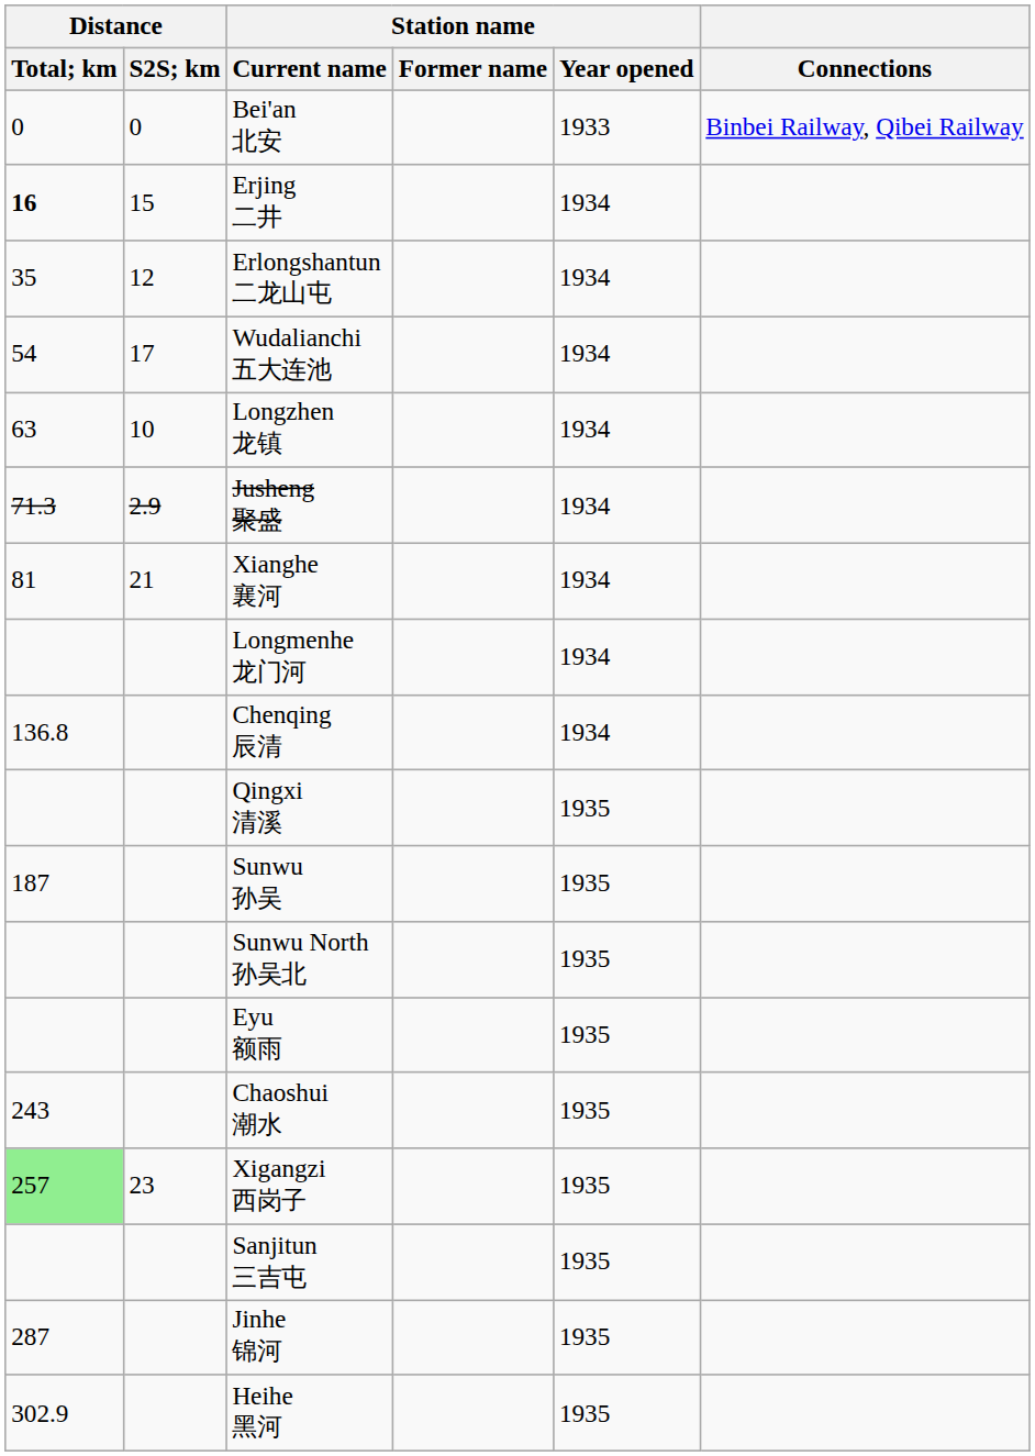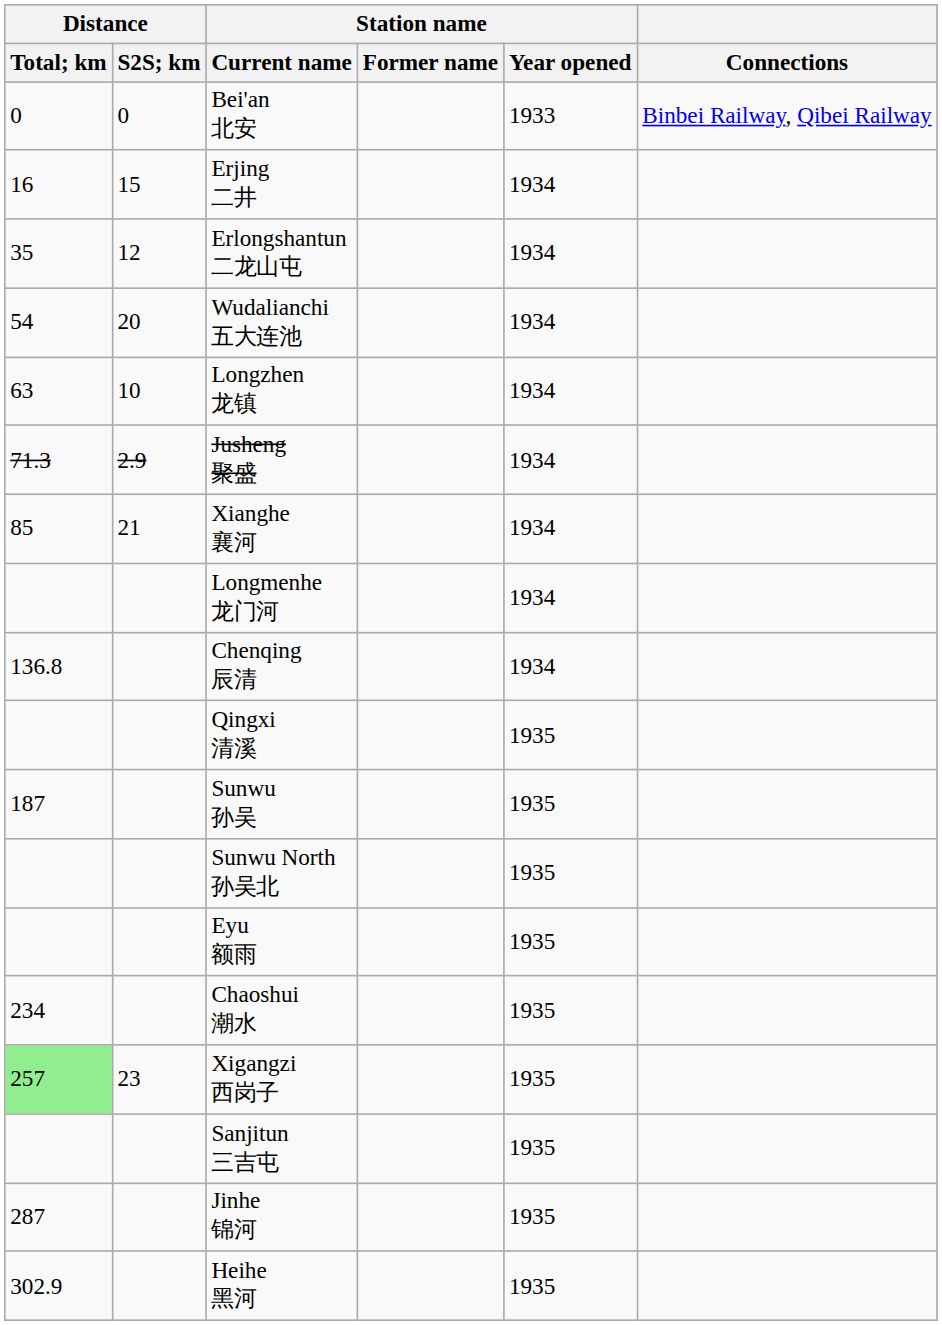Erjing 二井 | Distance / Total; km: bold -> normal
Wudalianchi 五大连池 | Distance / S2S; km: 17 -> 20
Xianghe 襄河 | Distance / Total; km: 81 -> 85
Chaoshui 潮水 | Distance / Total; km: 243 -> 234
